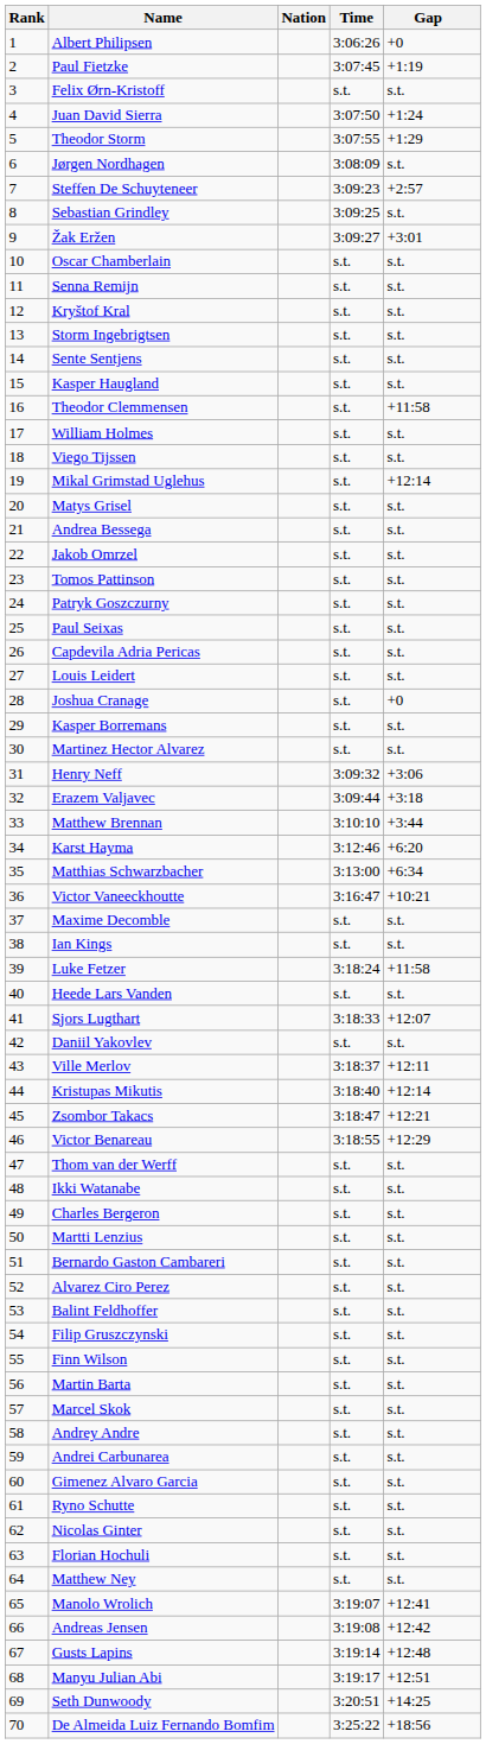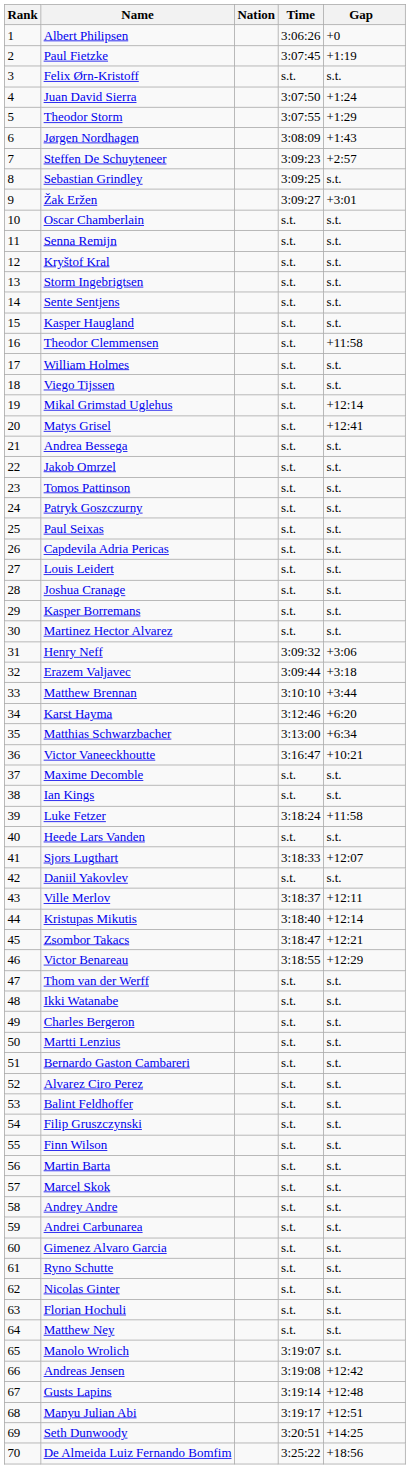Jørgen Nordhagen | Gap: s.t. -> +1:43
Matys Grisel | Gap: s.t. -> +12:41
Joshua Cranage | Gap: +0 -> s.t.
Manolo Wrolich | Gap: +12:41 -> s.t.
